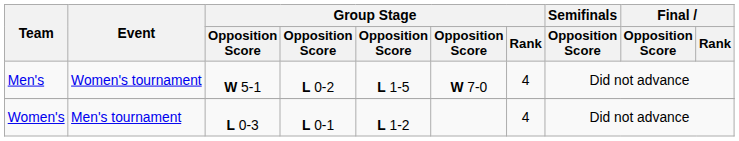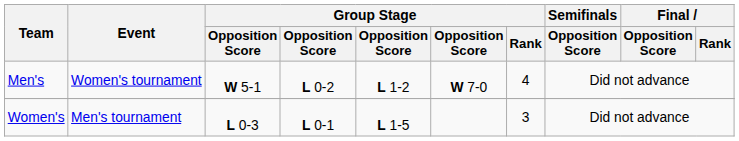Men's | column 5: L 1-5 -> L 1-2
Women's | column 5: L 1-2 -> L 1-5
Women's | Group Stage / Rank: 4 -> 3
